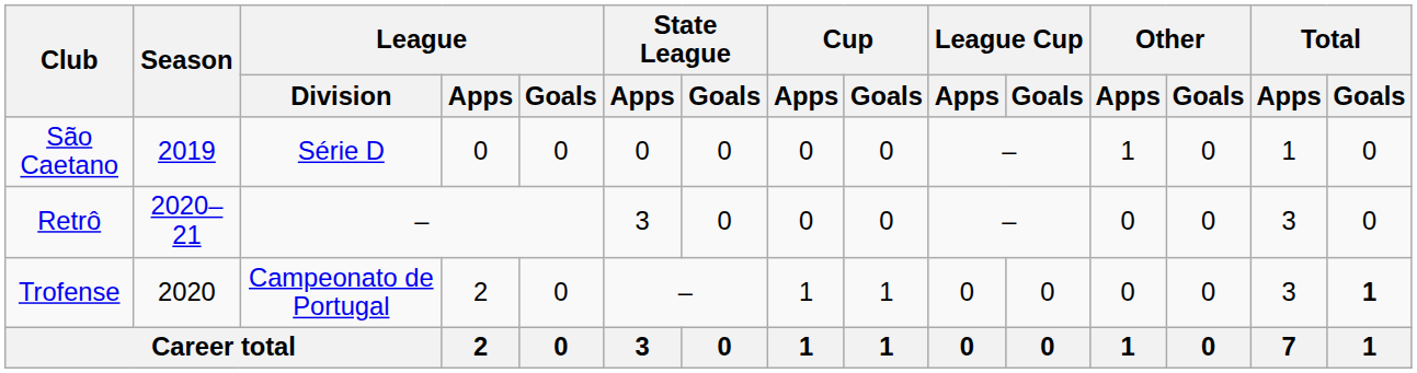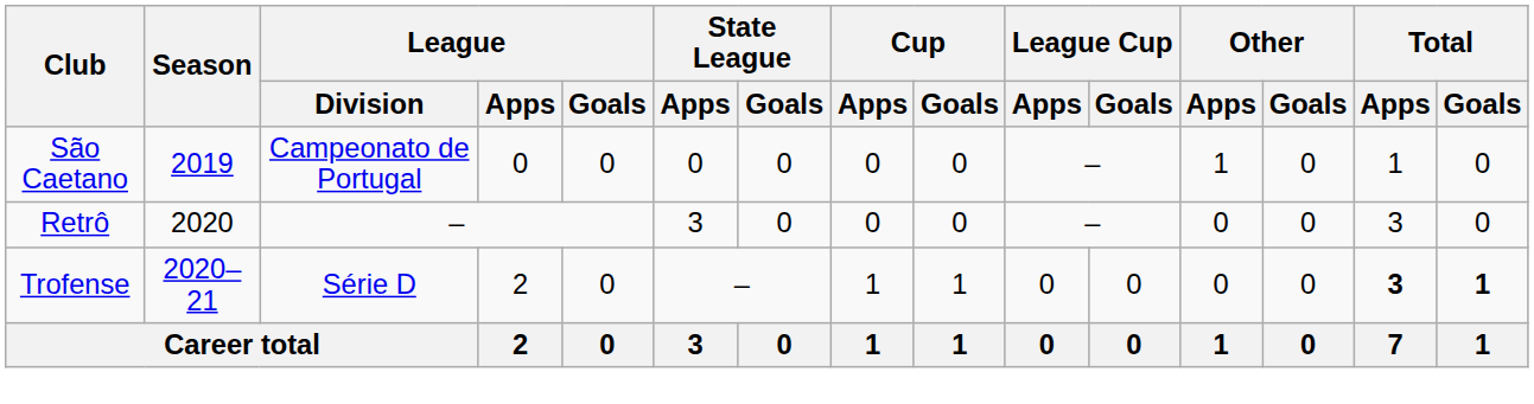São Caetano | League / Division: Série D -> Campeonato de Portugal
Retrô | Season: 2020–21 -> 2020
Trofense | Season: 2020 -> 2020–21
Trofense | League / Division: Campeonato de Portugal -> Série D
Trofense | Total / Apps: normal -> bold
